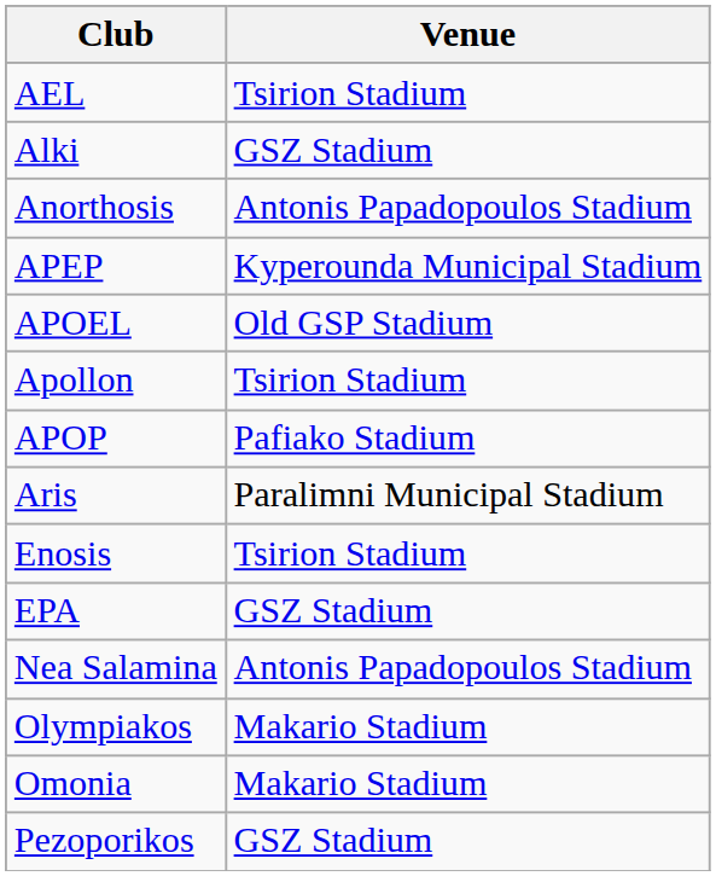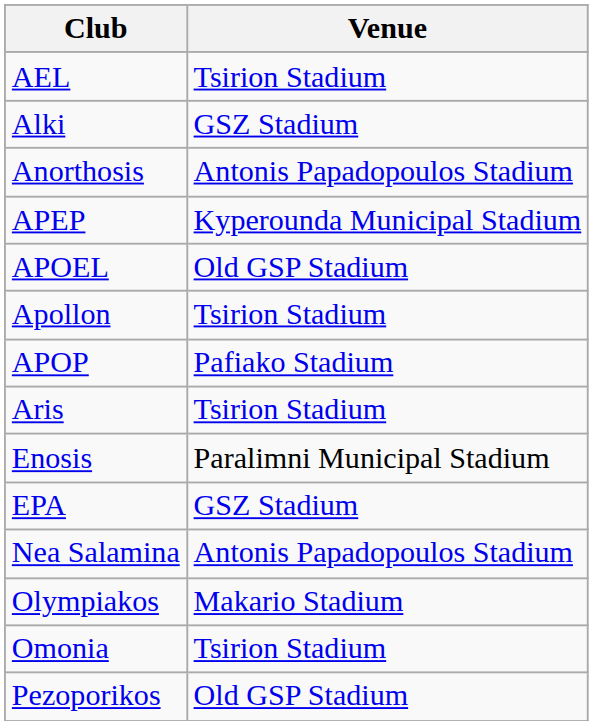Aris | Venue: Paralimni Municipal Stadium -> Tsirion Stadium
Enosis | Venue: Tsirion Stadium -> Paralimni Municipal Stadium
Omonia | Venue: Makario Stadium -> Tsirion Stadium
Pezoporikos | Venue: GSZ Stadium -> Old GSP Stadium
